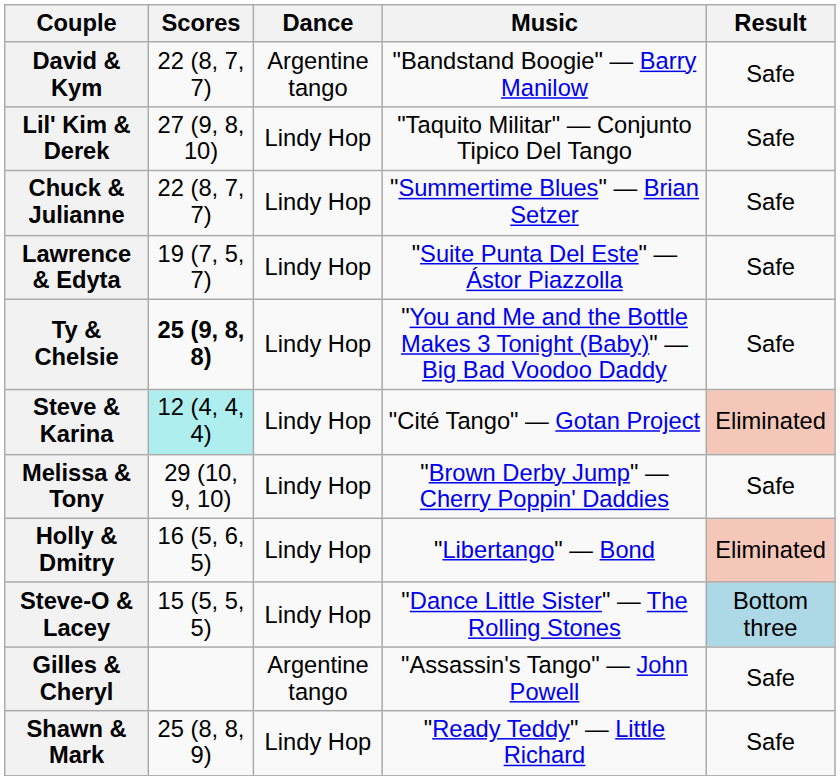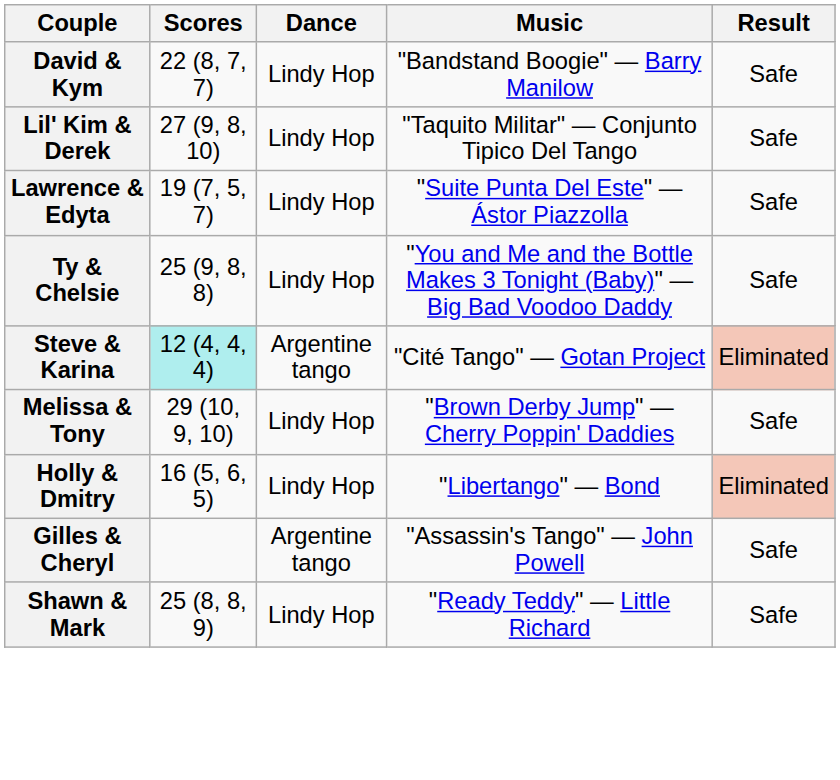David & Kym | Dance: Argentine tango -> Lindy Hop
- row: Chuck & Julianne | 22 (8, 7, 7) | Lindy Hop | "Summertime Blues" — Brian Setzer | Safe
Ty & Chelsie | Scores: bold -> normal
Steve & Karina | Dance: Lindy Hop -> Argentine tango
- row: Steve-O & Lacey | 15 (5, 5, 5) | Lindy Hop | "Dance Little Sister" — The Rolling Stones | Bottom three
